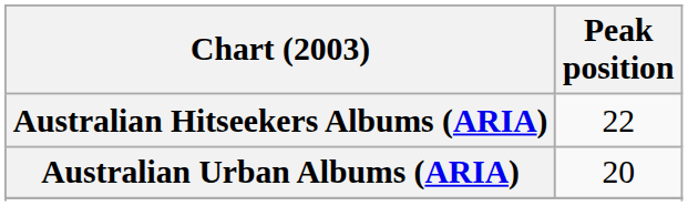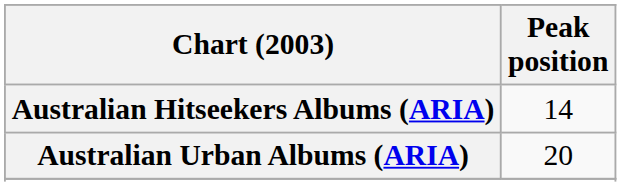Australian Hitseekers Albums (ARIA) | Peak position: 22 -> 14
